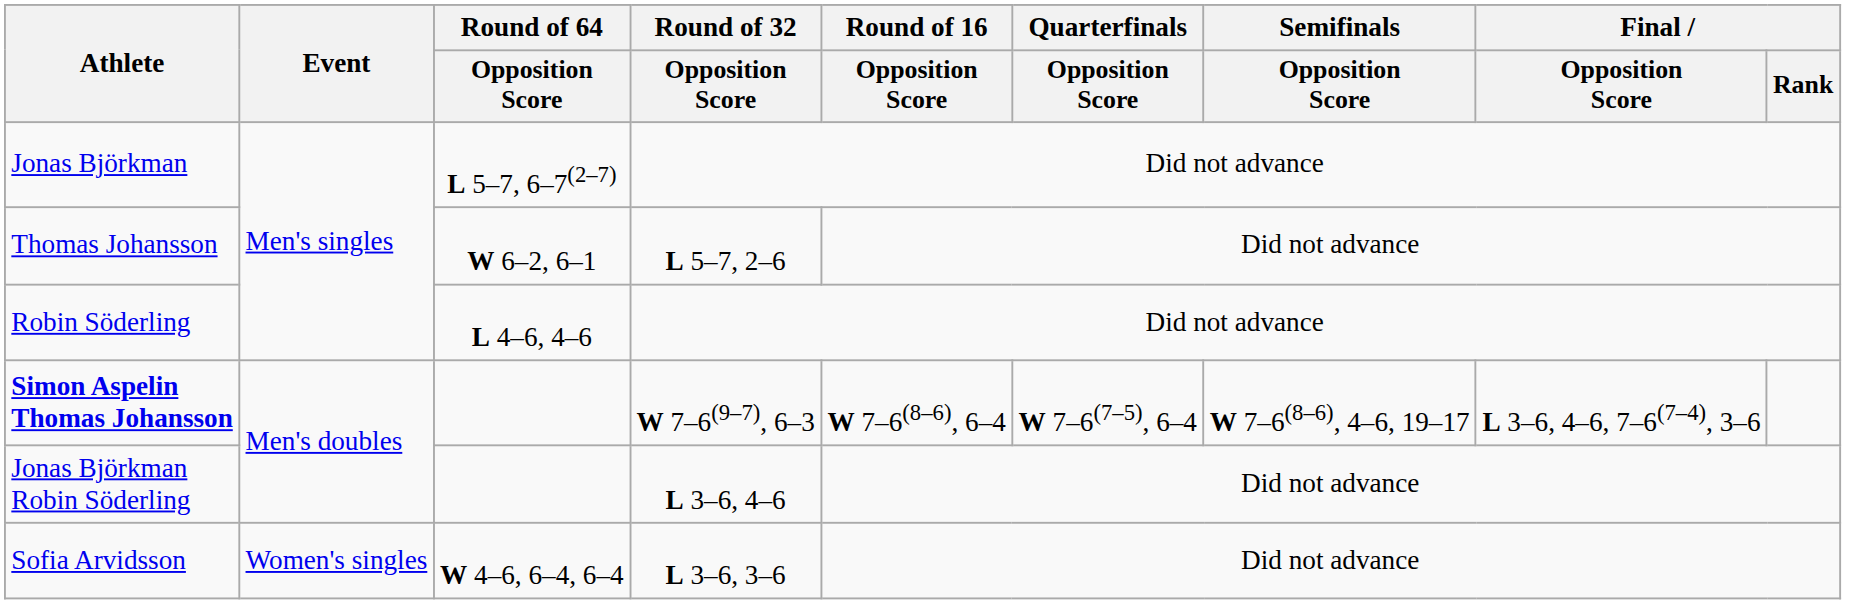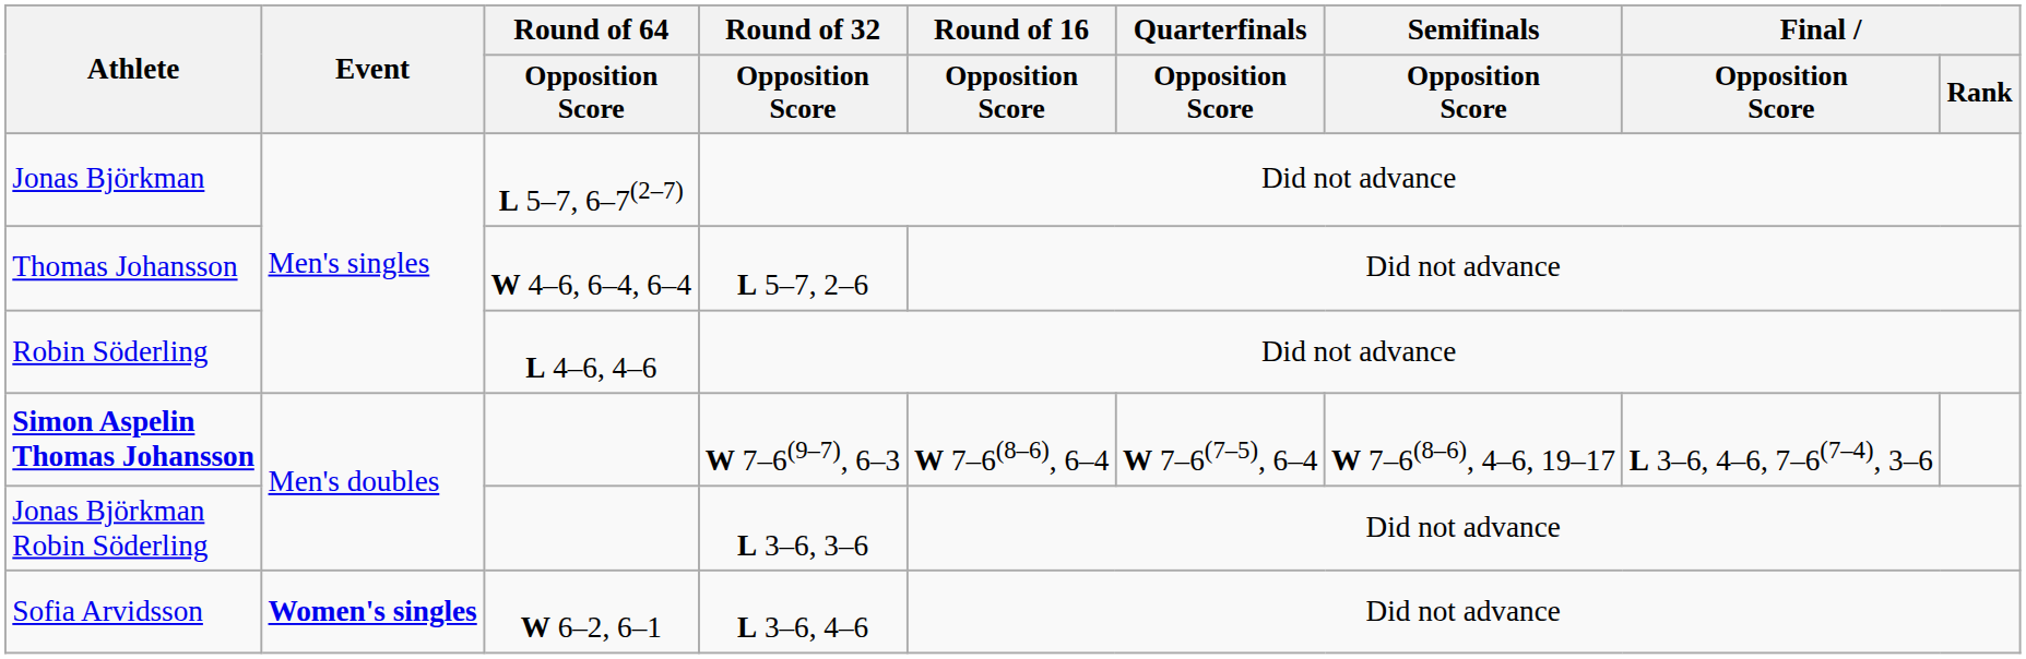Thomas Johansson | Round of 64 / Opposition Score: W 6–2, 6–1 -> W 4–6, 6–4, 6–4
Jonas Björkman Robin Söderling | Round of 32 / Opposition Score: L 3–6, 4–6 -> L 3–6, 3–6
Sofia Arvidsson | Event: normal -> bold
Sofia Arvidsson | Round of 64 / Opposition Score: W 4–6, 6–4, 6–4 -> W 6–2, 6–1
Sofia Arvidsson | Round of 32 / Opposition Score: L 3–6, 3–6 -> L 3–6, 4–6
